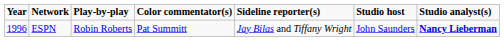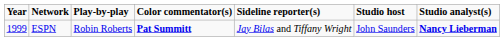ESPN | Year: 1996 -> 1999
ESPN | Color commentator(s): normal -> bold
